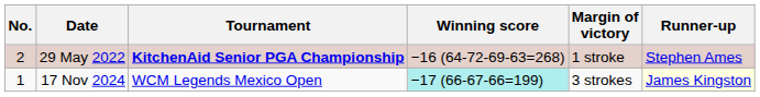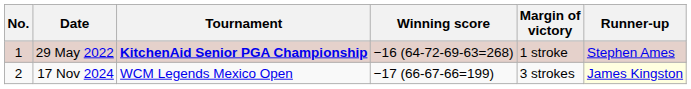29 May 2022 | No.: 2 -> 1
17 Nov 2024 | No.: 1 -> 2
17 Nov 2024 | Winning score: paleturquoise background -> no background
